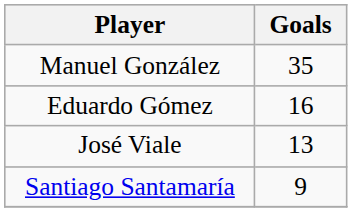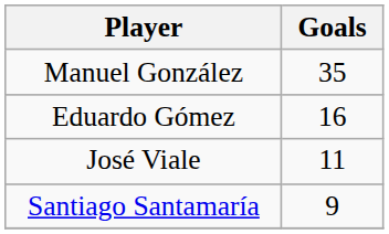José Viale | Goals: 13 -> 11
